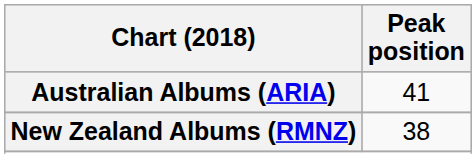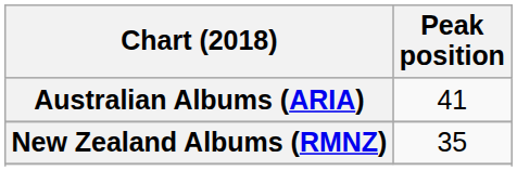New Zealand Albums (RMNZ) | Peak position: 38 -> 35
